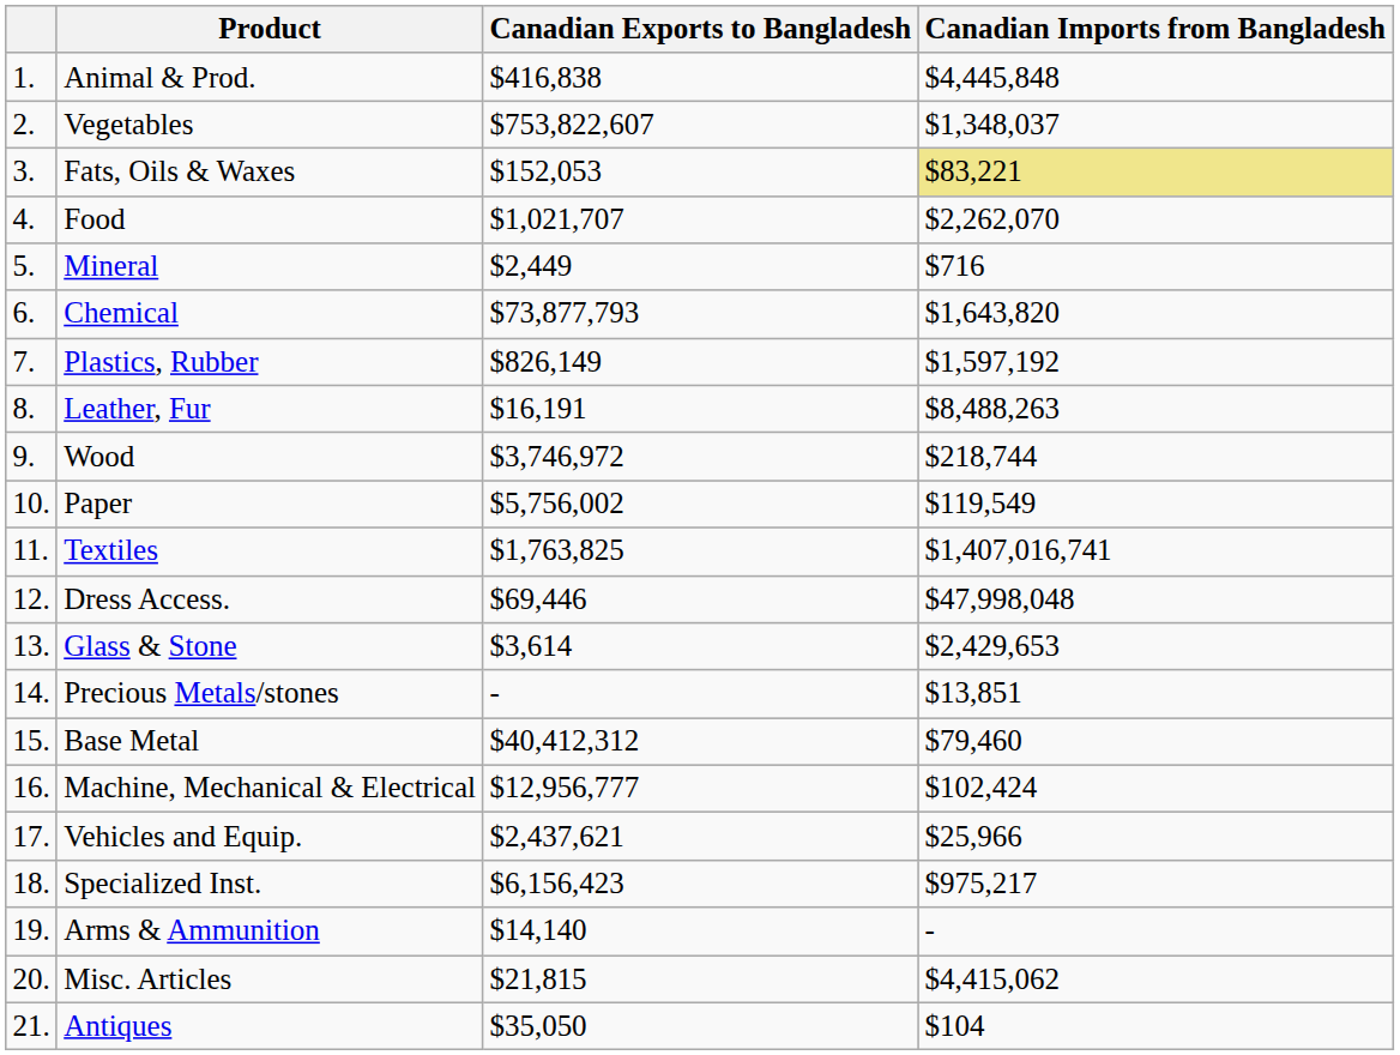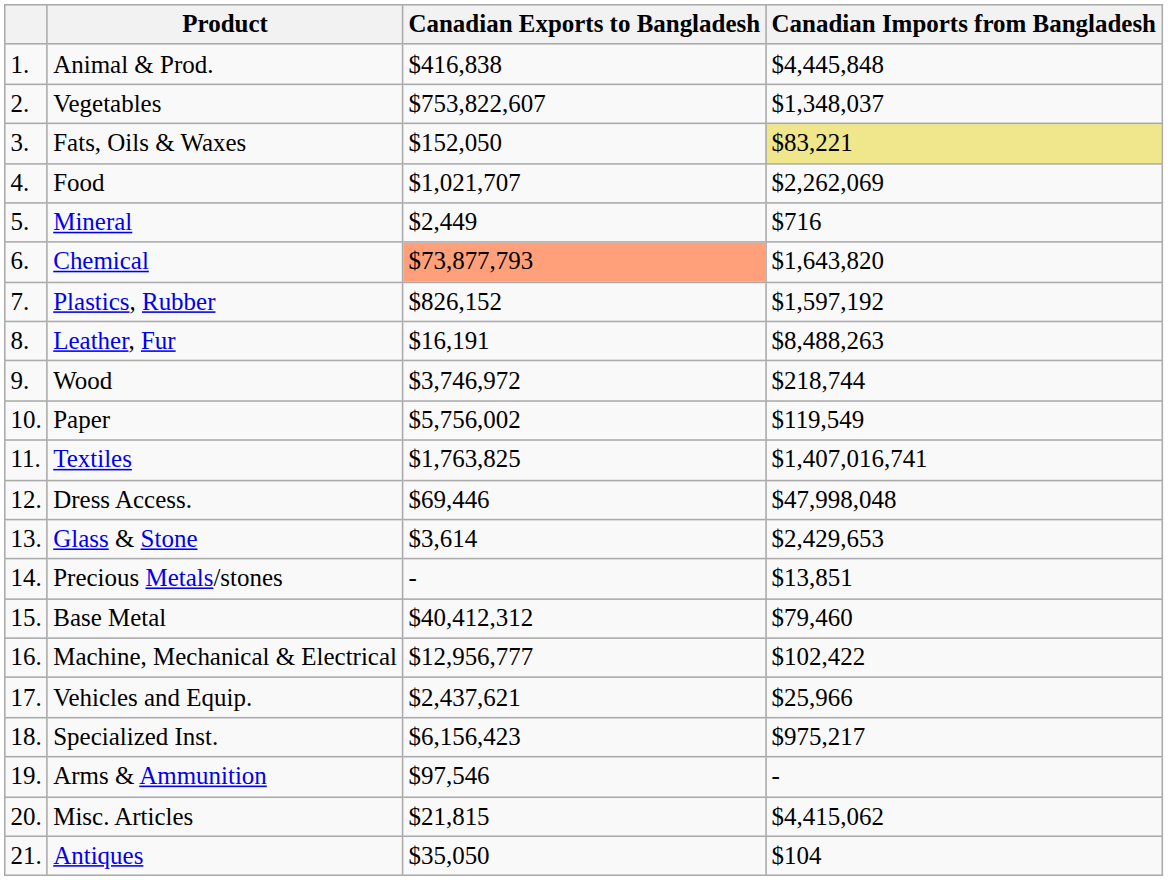Fats, Oils & Waxes | Canadian Exports to Bangladesh: $152,053 -> $152,050
Food | Canadian Imports from Bangladesh: $2,262,070 -> $2,262,069
Chemical | Canadian Exports to Bangladesh: no background -> lightsalmon background
Plastics, Rubber | Canadian Exports to Bangladesh: $826,149 -> $826,152
Machine, Mechanical & Electrical | Canadian Imports from Bangladesh: $102,424 -> $102,422
Arms & Ammunition | Canadian Exports to Bangladesh: $14,140 -> $97,546
